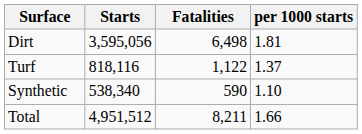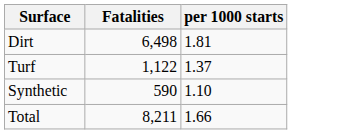- column: Starts | 3,595,056 | 818,116 | 538,340 | 4,951,512
